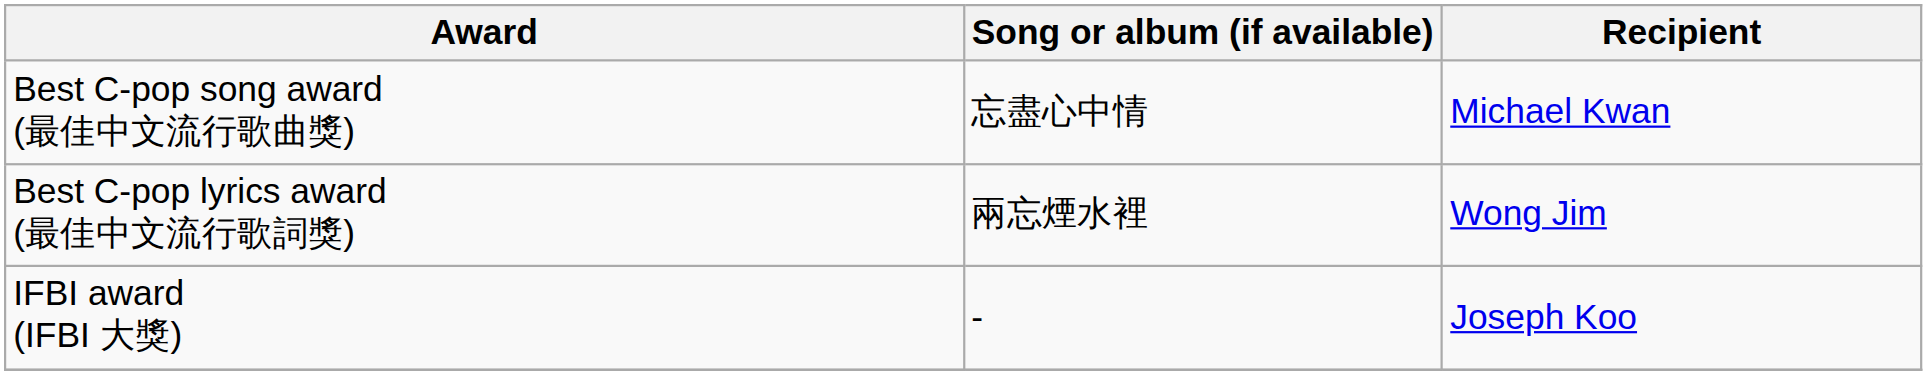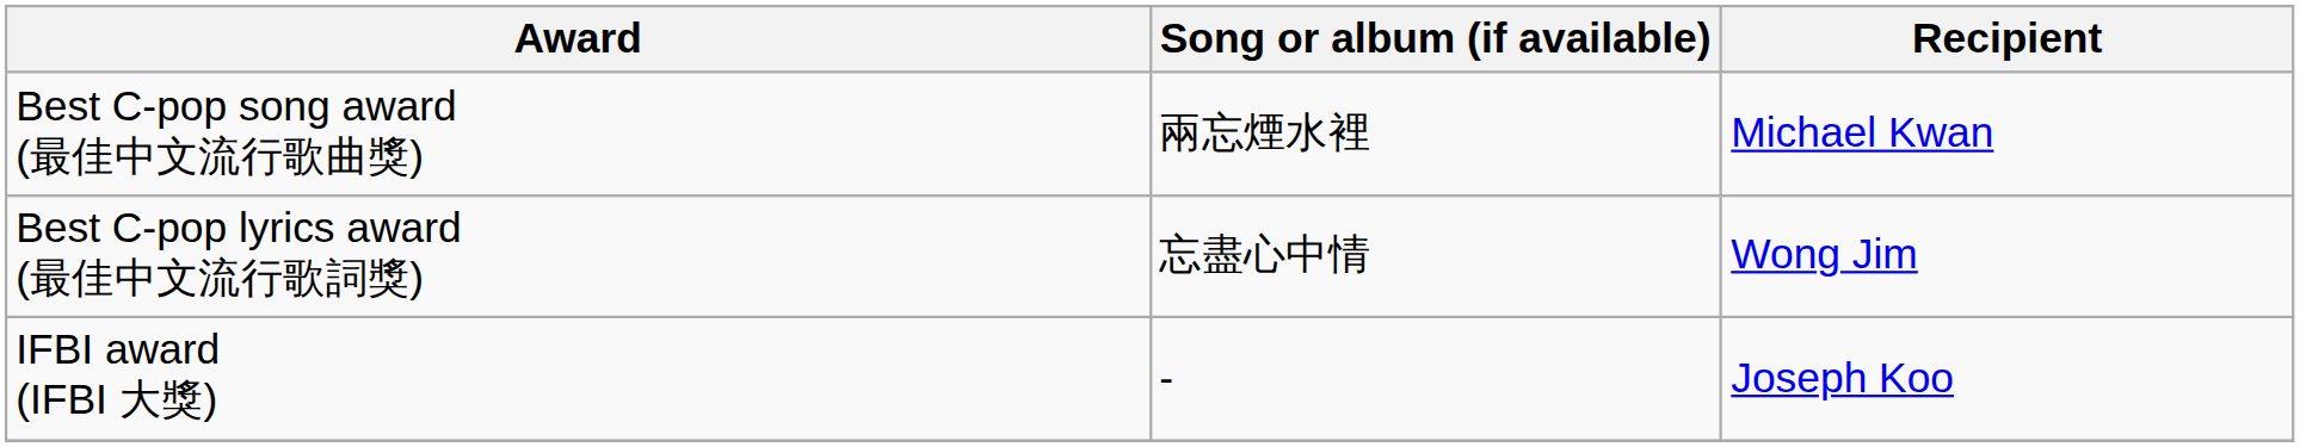Best C-pop song award (最佳中文流行歌曲獎) | Song or album (if available): 忘盡心中情 -> 兩忘煙水裡
Best C-pop lyrics award (最佳中文流行歌詞獎) | Song or album (if available): 兩忘煙水裡 -> 忘盡心中情
